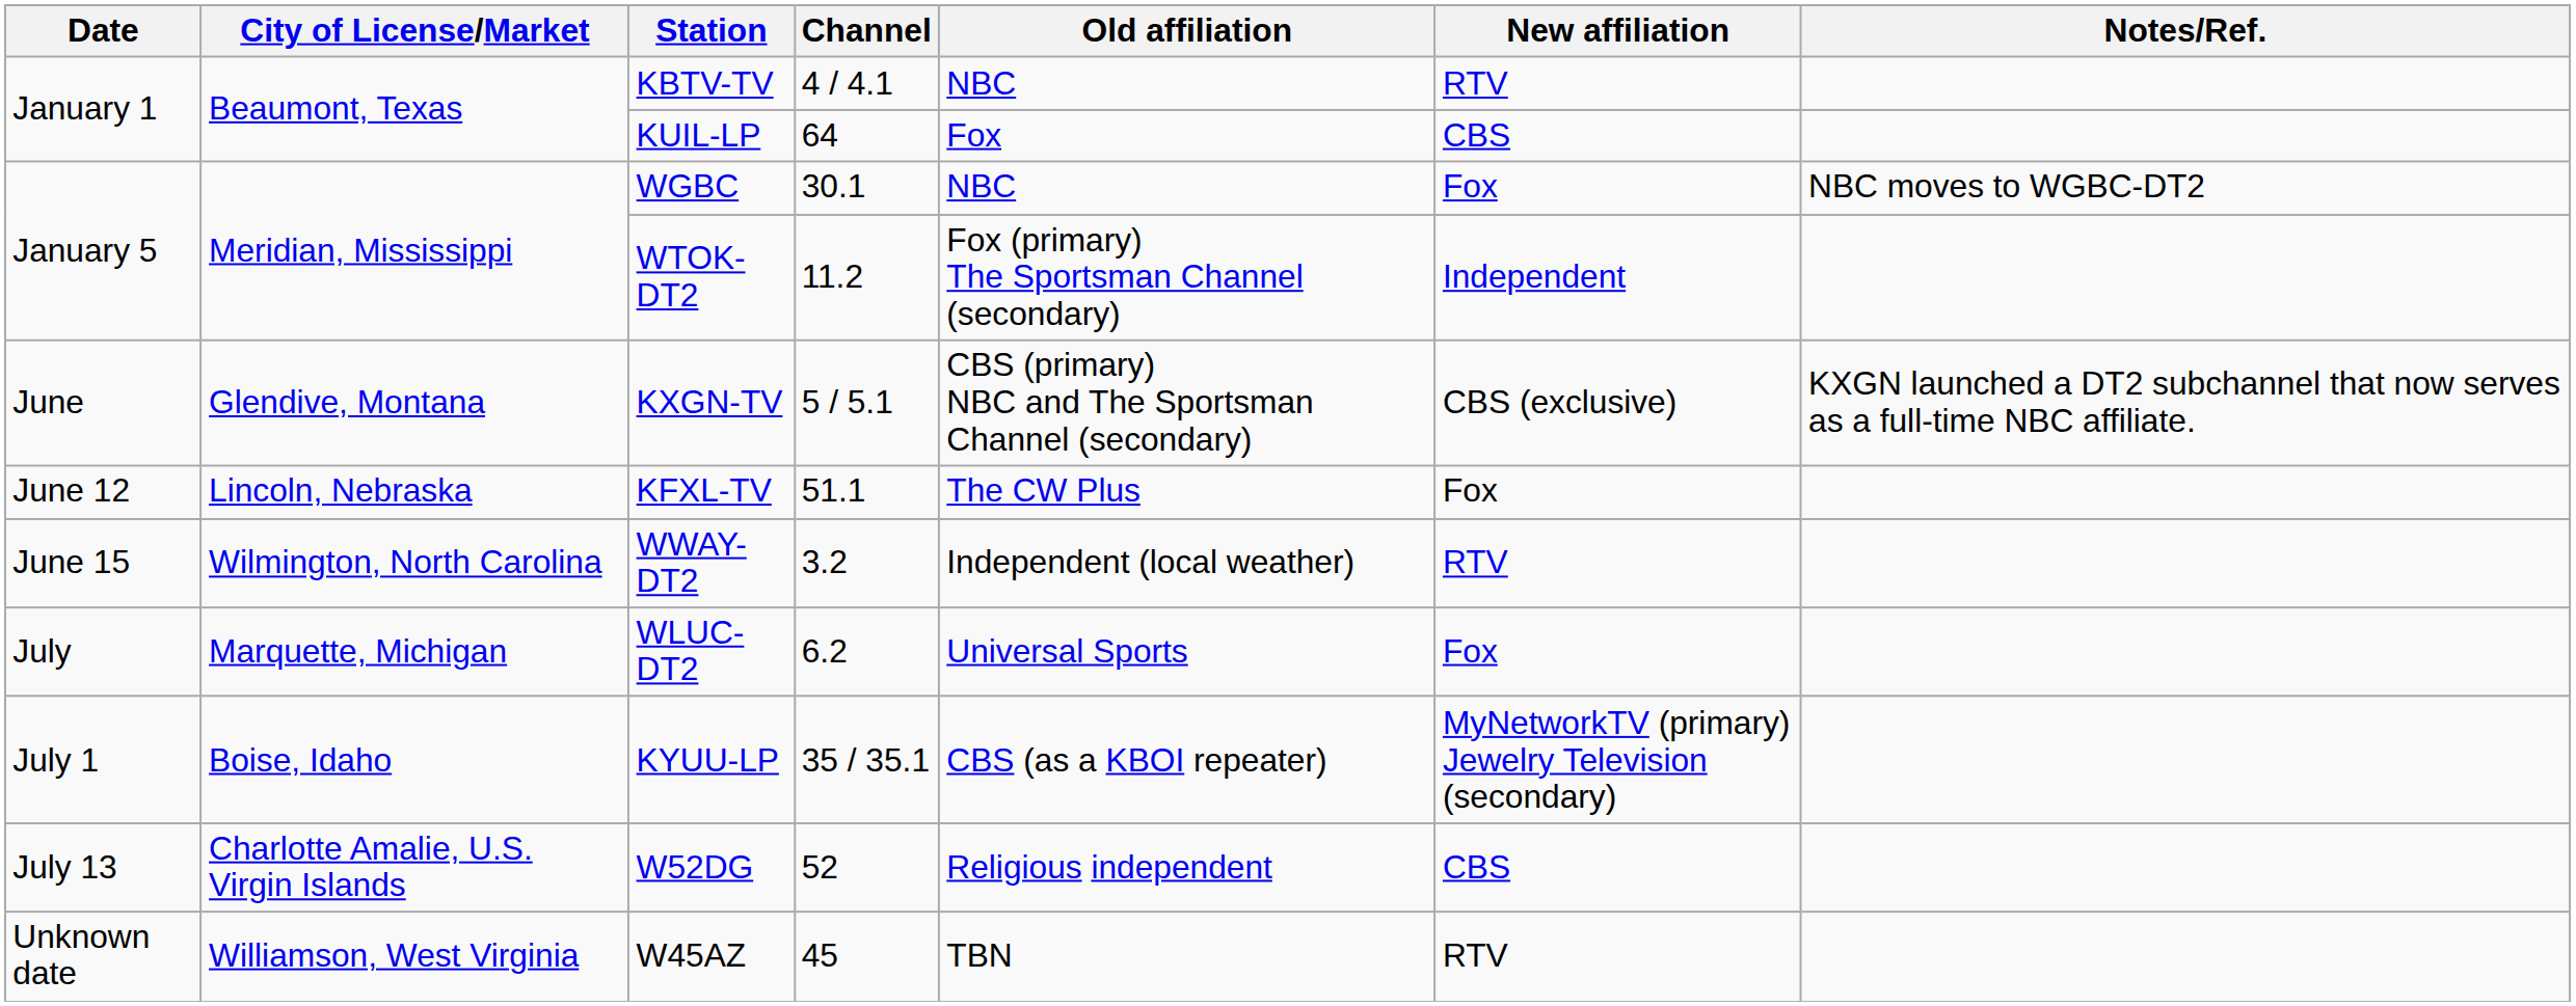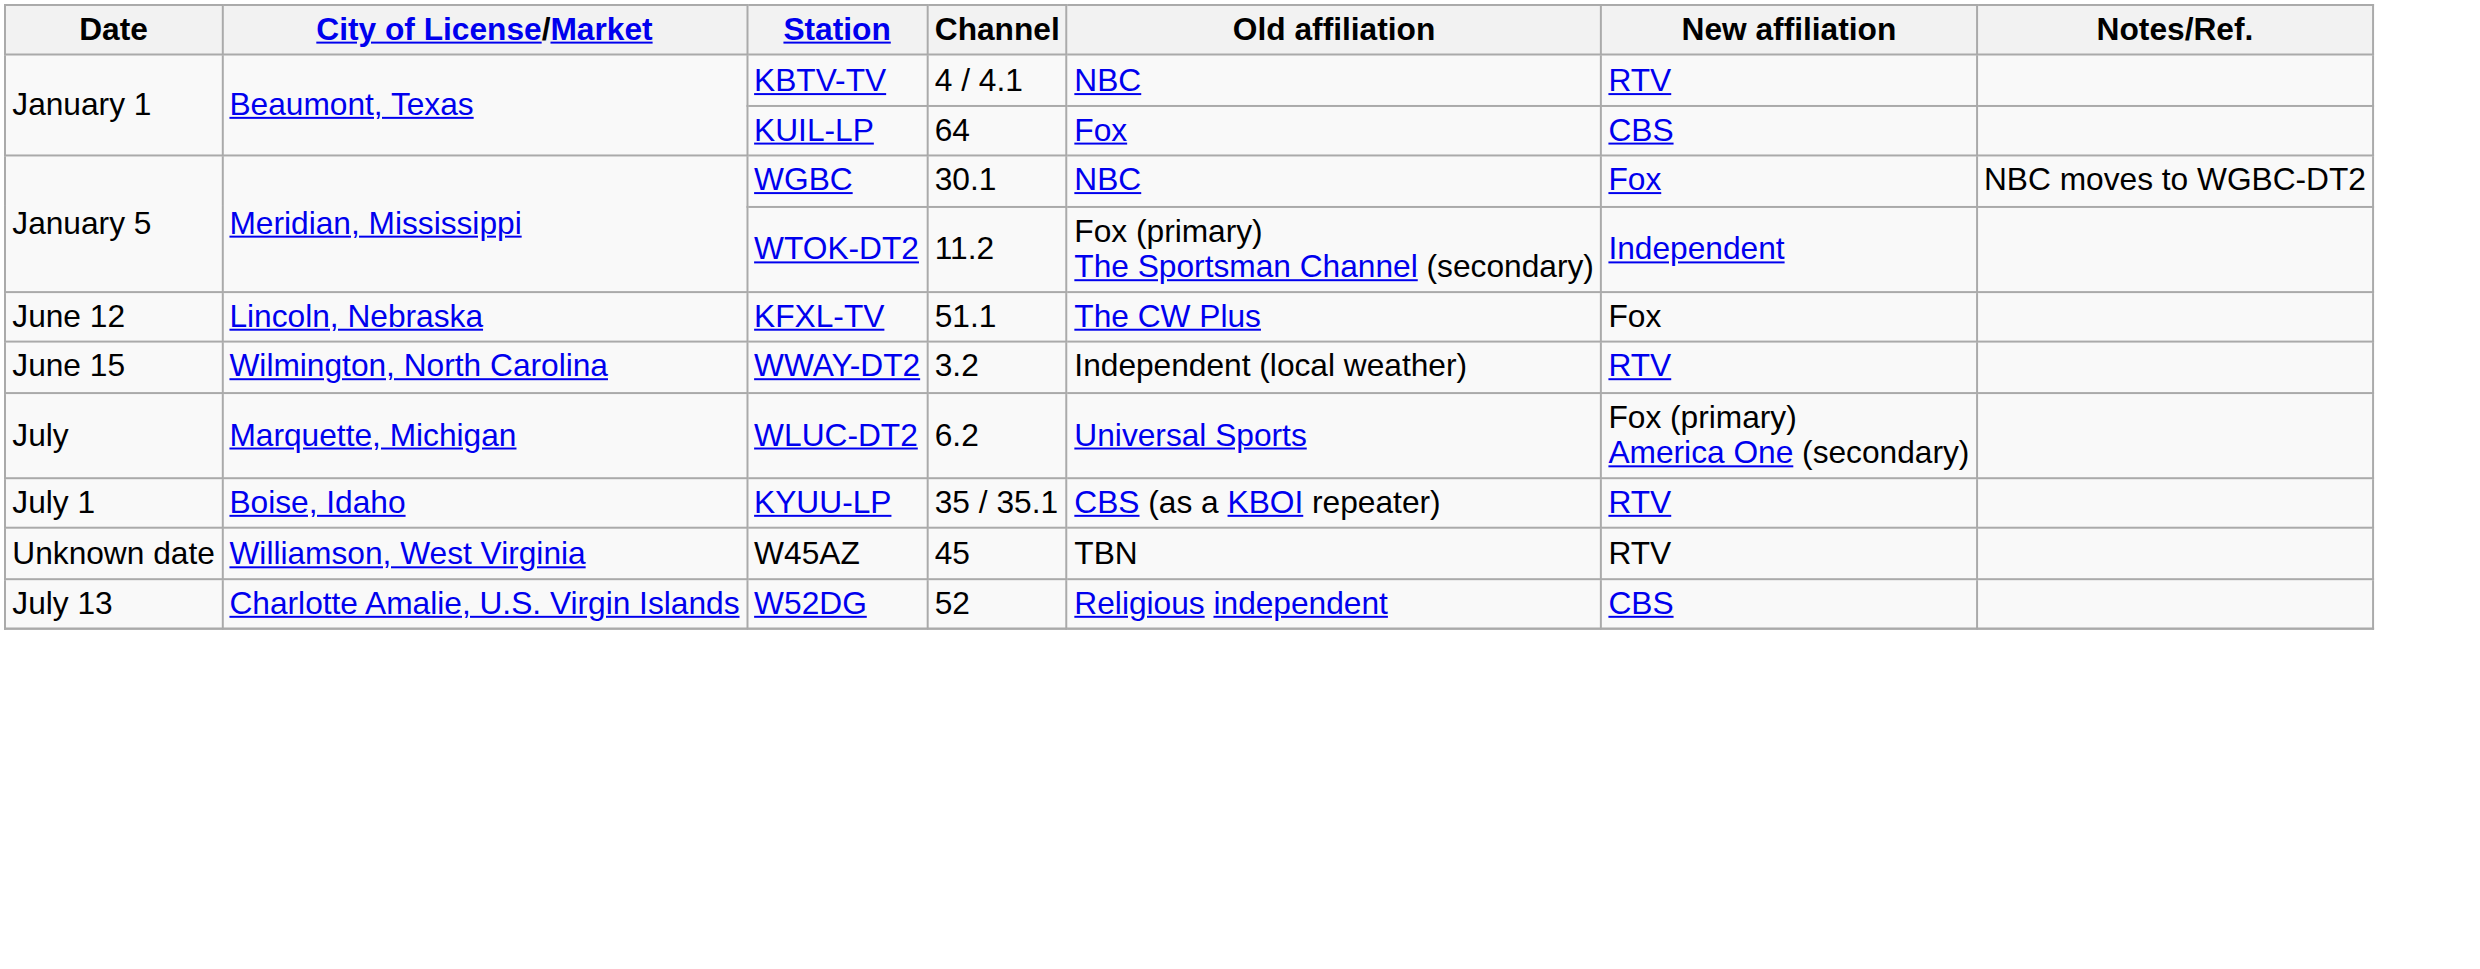- row: June | Glendive, Montana | KXGN-TV | 5 / 5.1 | CBS (primary) NBC and The Sportsman Channel (secondary) | CBS (exclusive) | KXGN launched a DT2 subchannel that now serves as a full-time NBC affiliate.
WLUC-DT2 | New affiliation: Fox -> Fox (primary) America One (secondary)
KYUU-LP | New affiliation: MyNetworkTV (primary) Jewelry Television (secondary) -> RTV
rows swapped: W52DG <-> W45AZ
